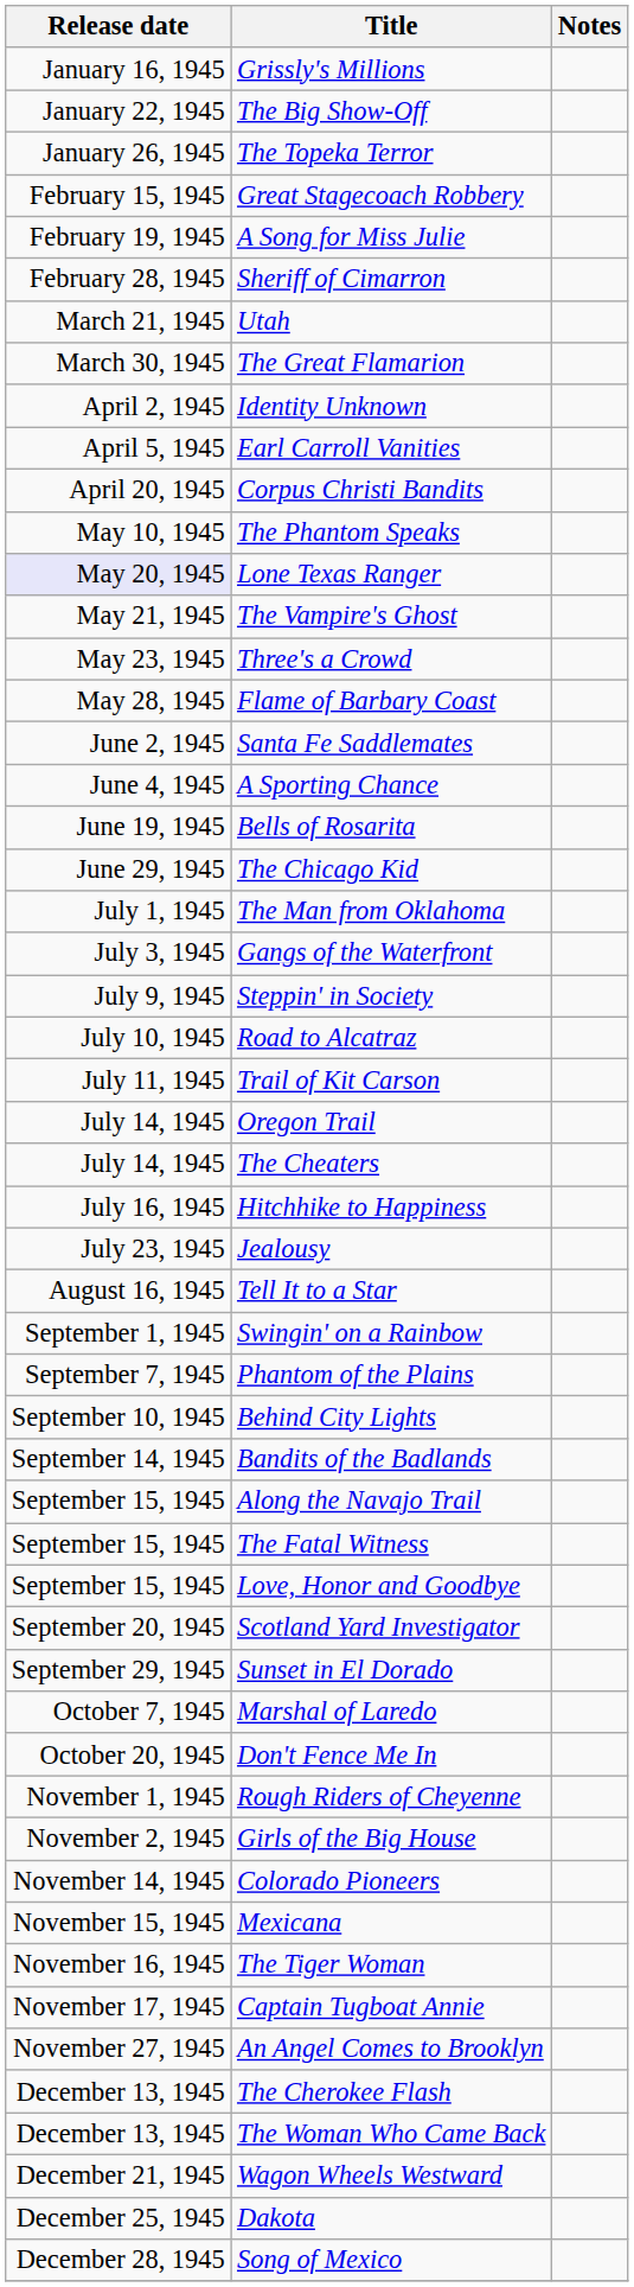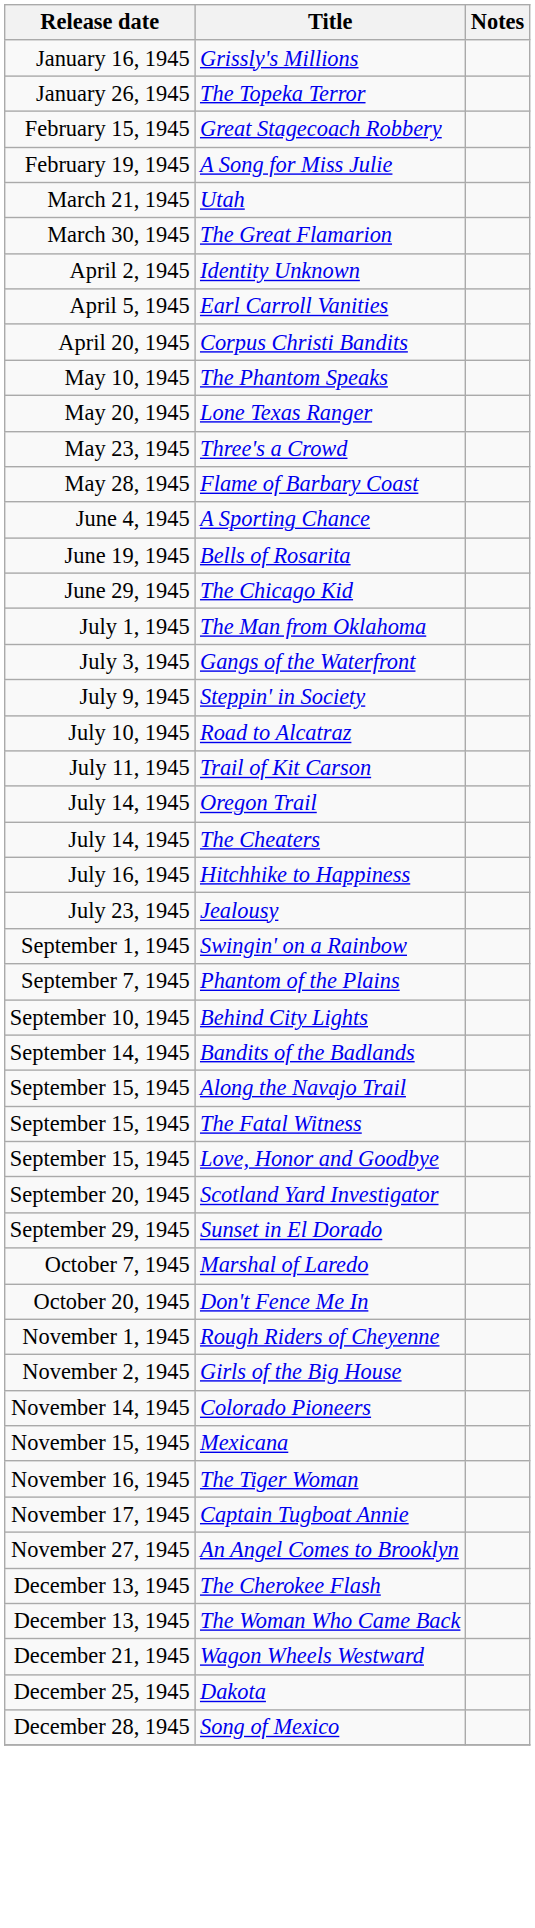- row: January 22, 1945 | The Big Show-Off
- row: February 28, 1945 | Sheriff of Cimarron
Lone Texas Ranger | Release date: lavender background -> no background
- row: May 21, 1945 | The Vampire's Ghost
- row: June 2, 1945 | Santa Fe Saddlemates
- row: August 16, 1945 | Tell It to a Star
